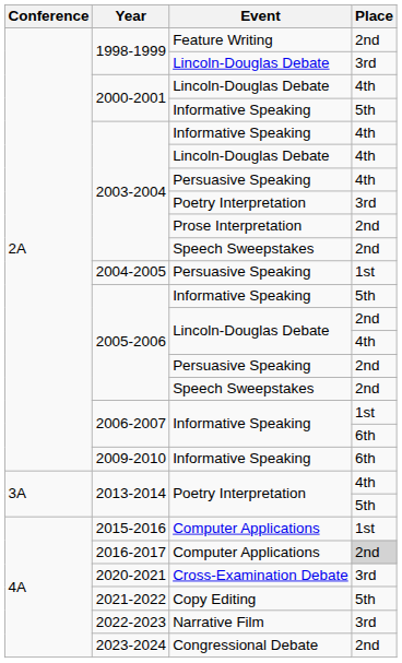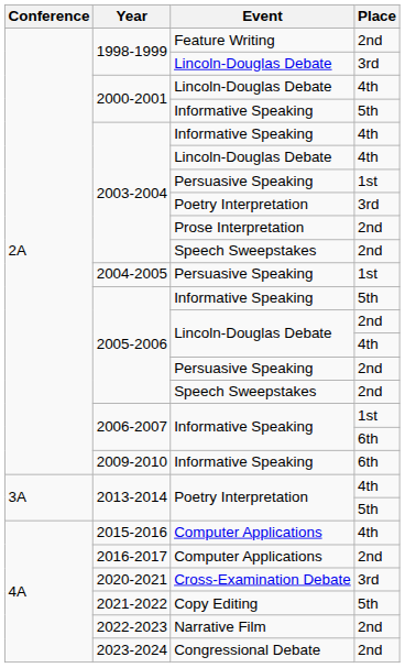2003-2004 / Persuasive Speaking | Place: 4th -> 1st
2015-2016 | Place: 1st -> 4th
2016-2017 | Place: lightgrey background -> no background
2022-2023 | Place: 3rd -> 2nd
